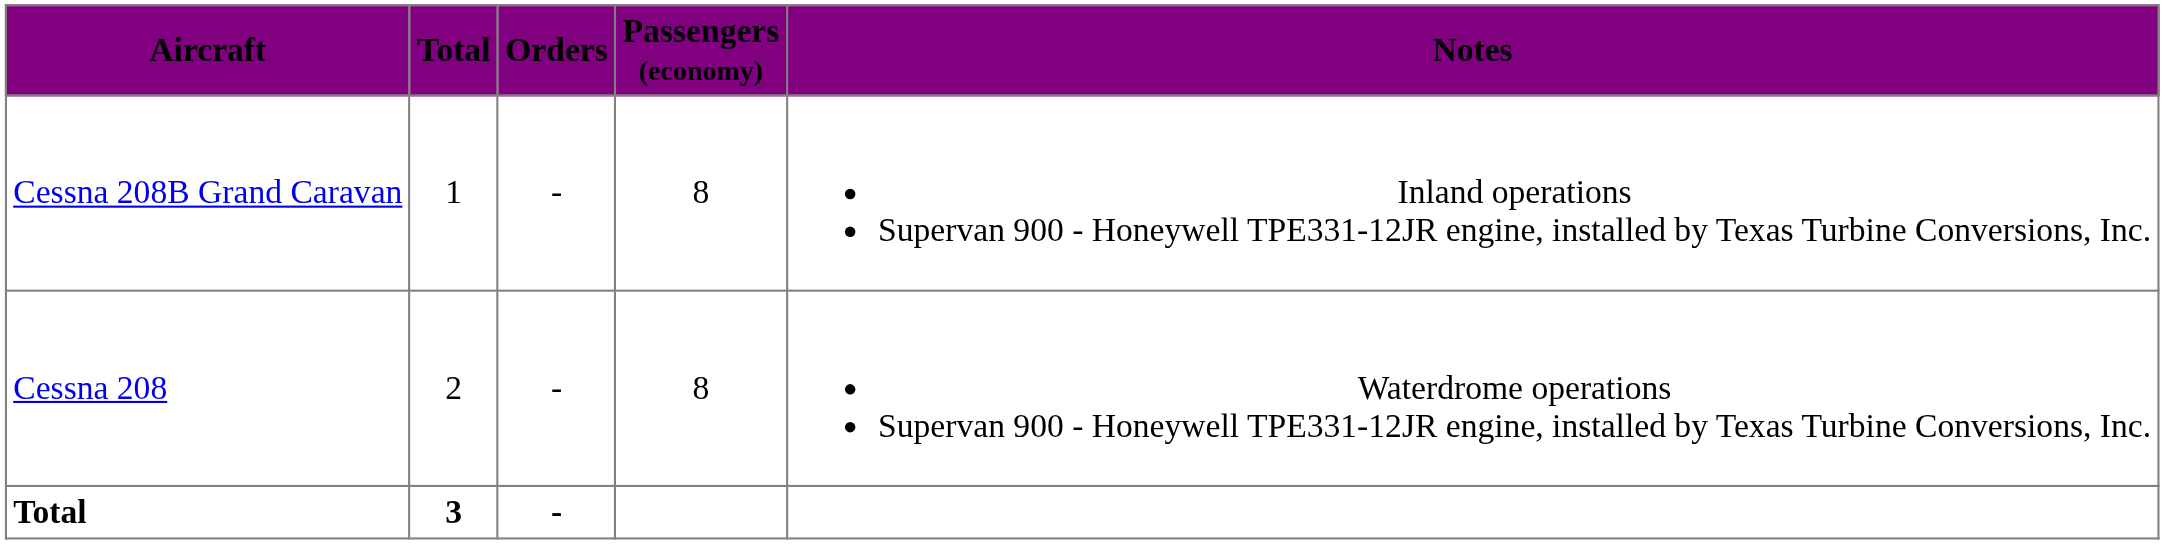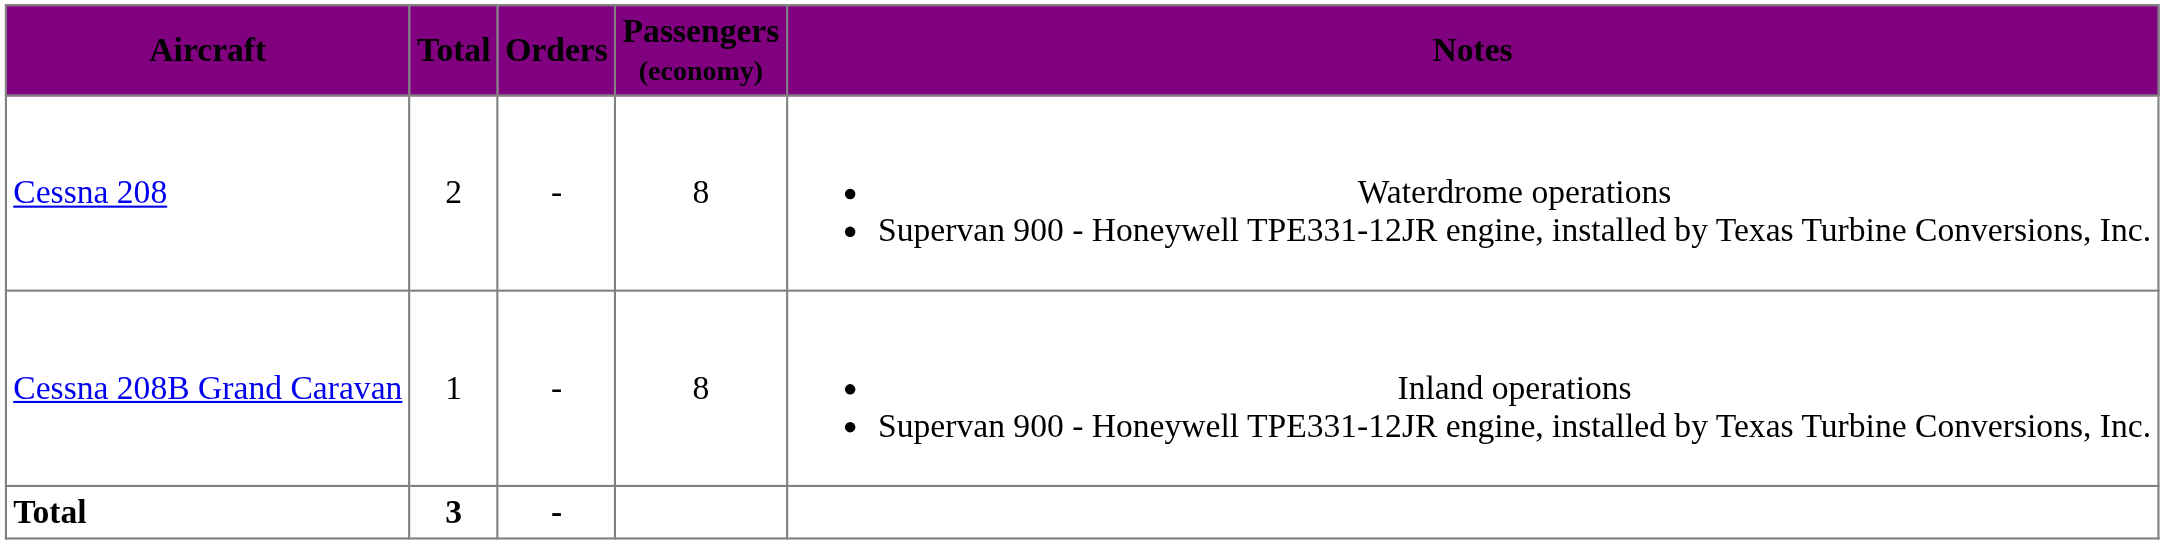rows swapped: Cessna 208 <-> Cessna 208B Grand Caravan
